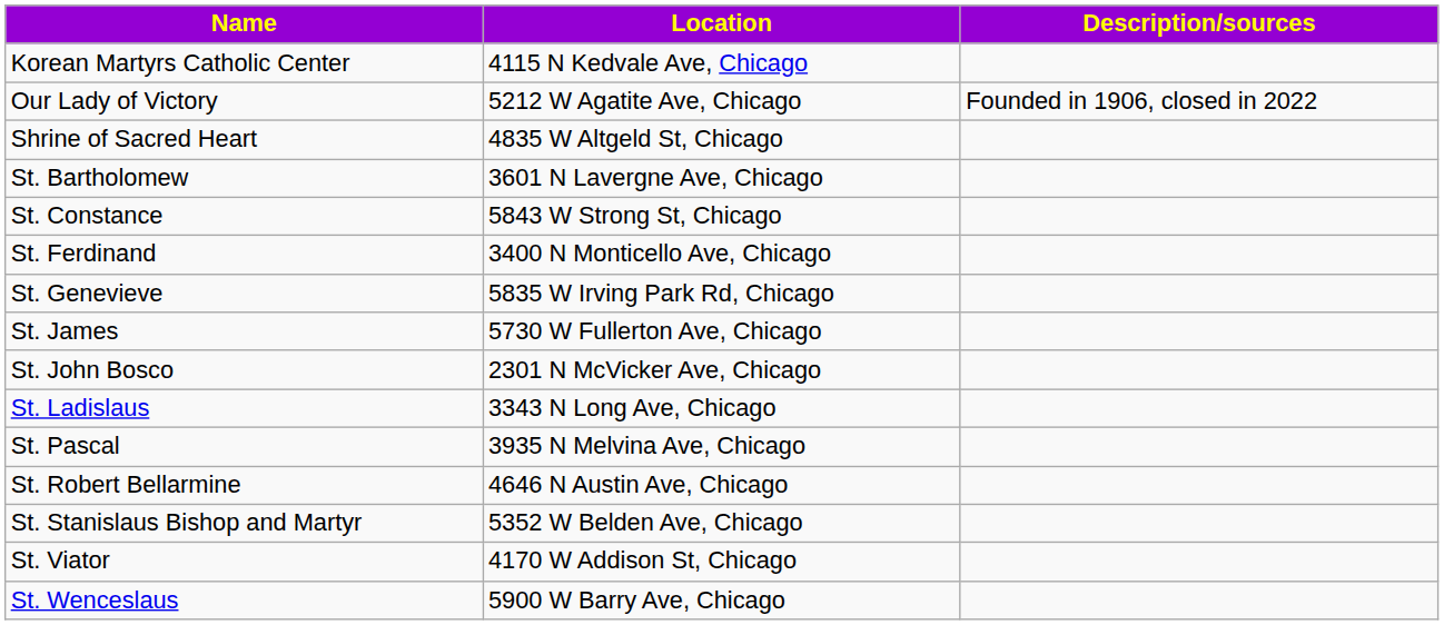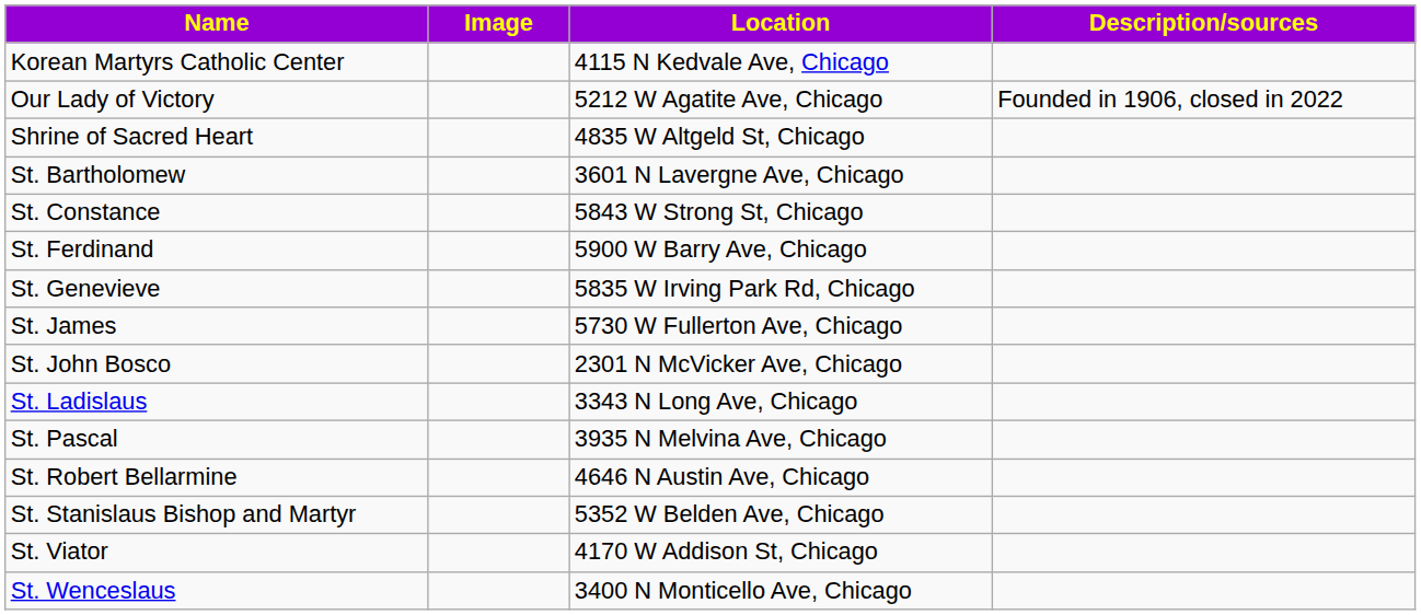+ column: Image
St. Ferdinand | Location: 3400 N Monticello Ave, Chicago -> 5900 W Barry Ave, Chicago
St. Wenceslaus | Location: 5900 W Barry Ave, Chicago -> 3400 N Monticello Ave, Chicago
